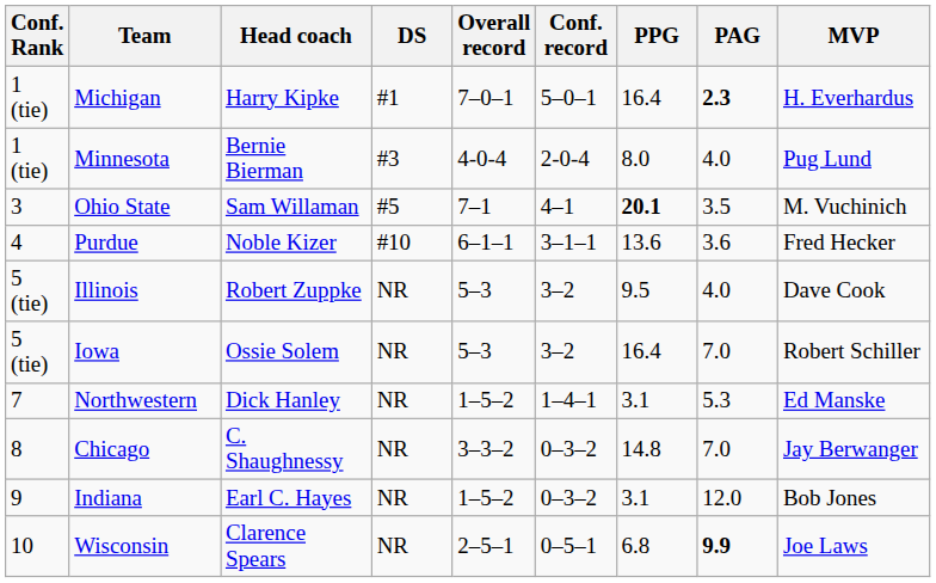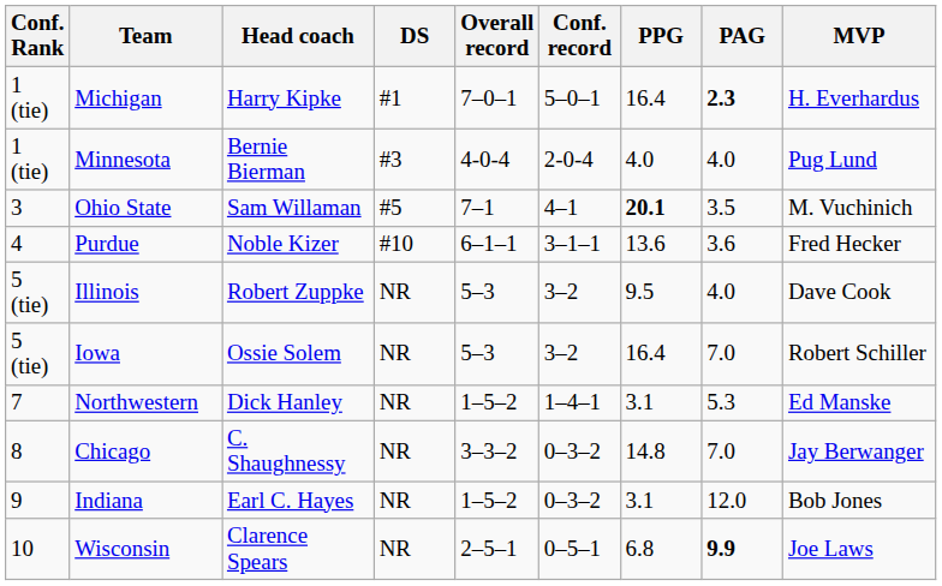Minnesota | PPG: 8.0 -> 4.0
